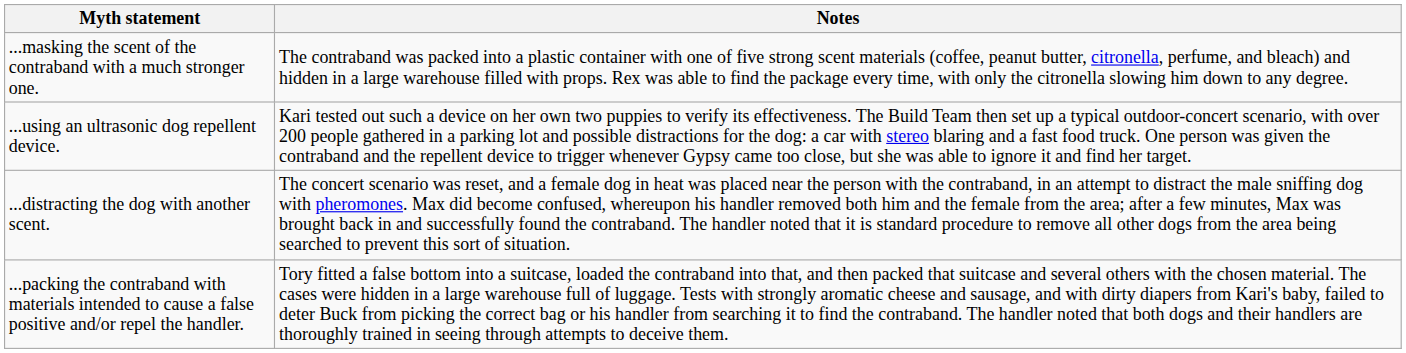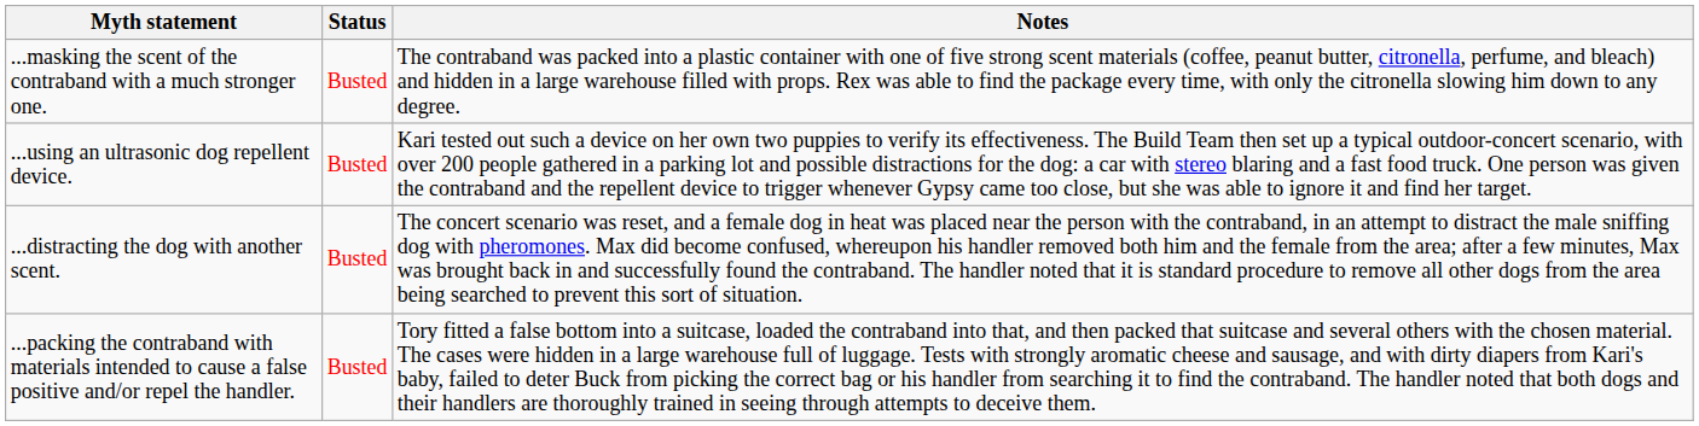+ column: Status | Busted | Busted | Busted | Busted
